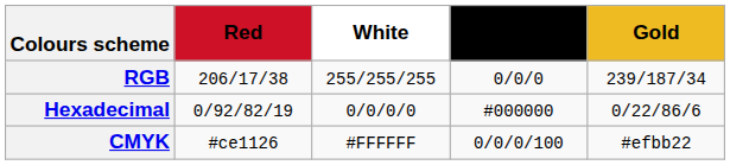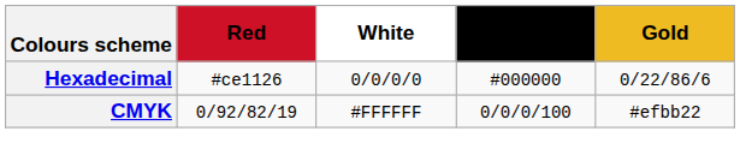- row: RGB | 206/17/38 | 255/255/255 | 0/0/0 | 239/187/34
Hexadecimal | Red: 0/92/82/19 -> #ce1126
CMYK | Red: #ce1126 -> 0/92/82/19
